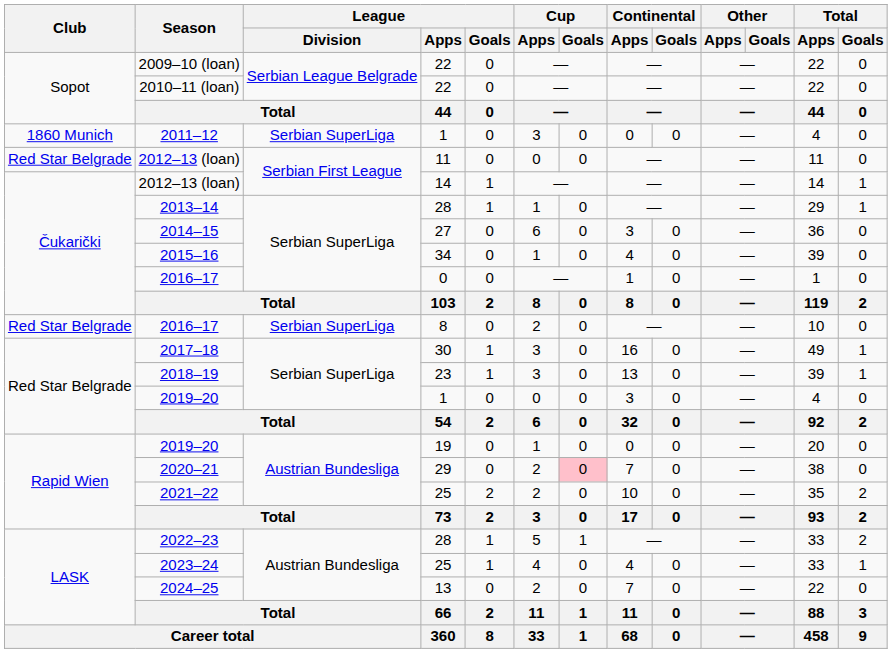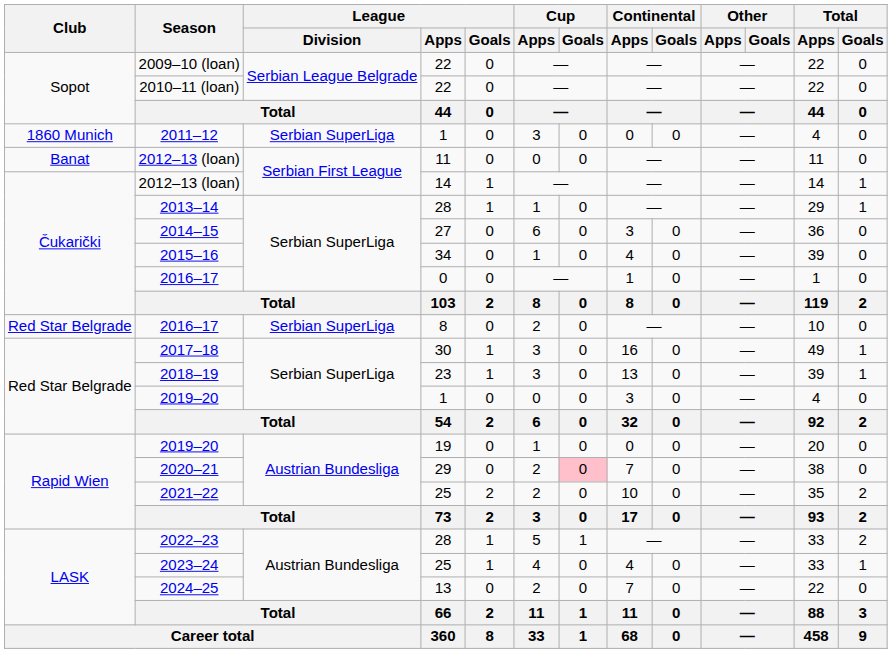2012–13 (loan) / 11 | Club: Red Star Belgrade -> Banat
